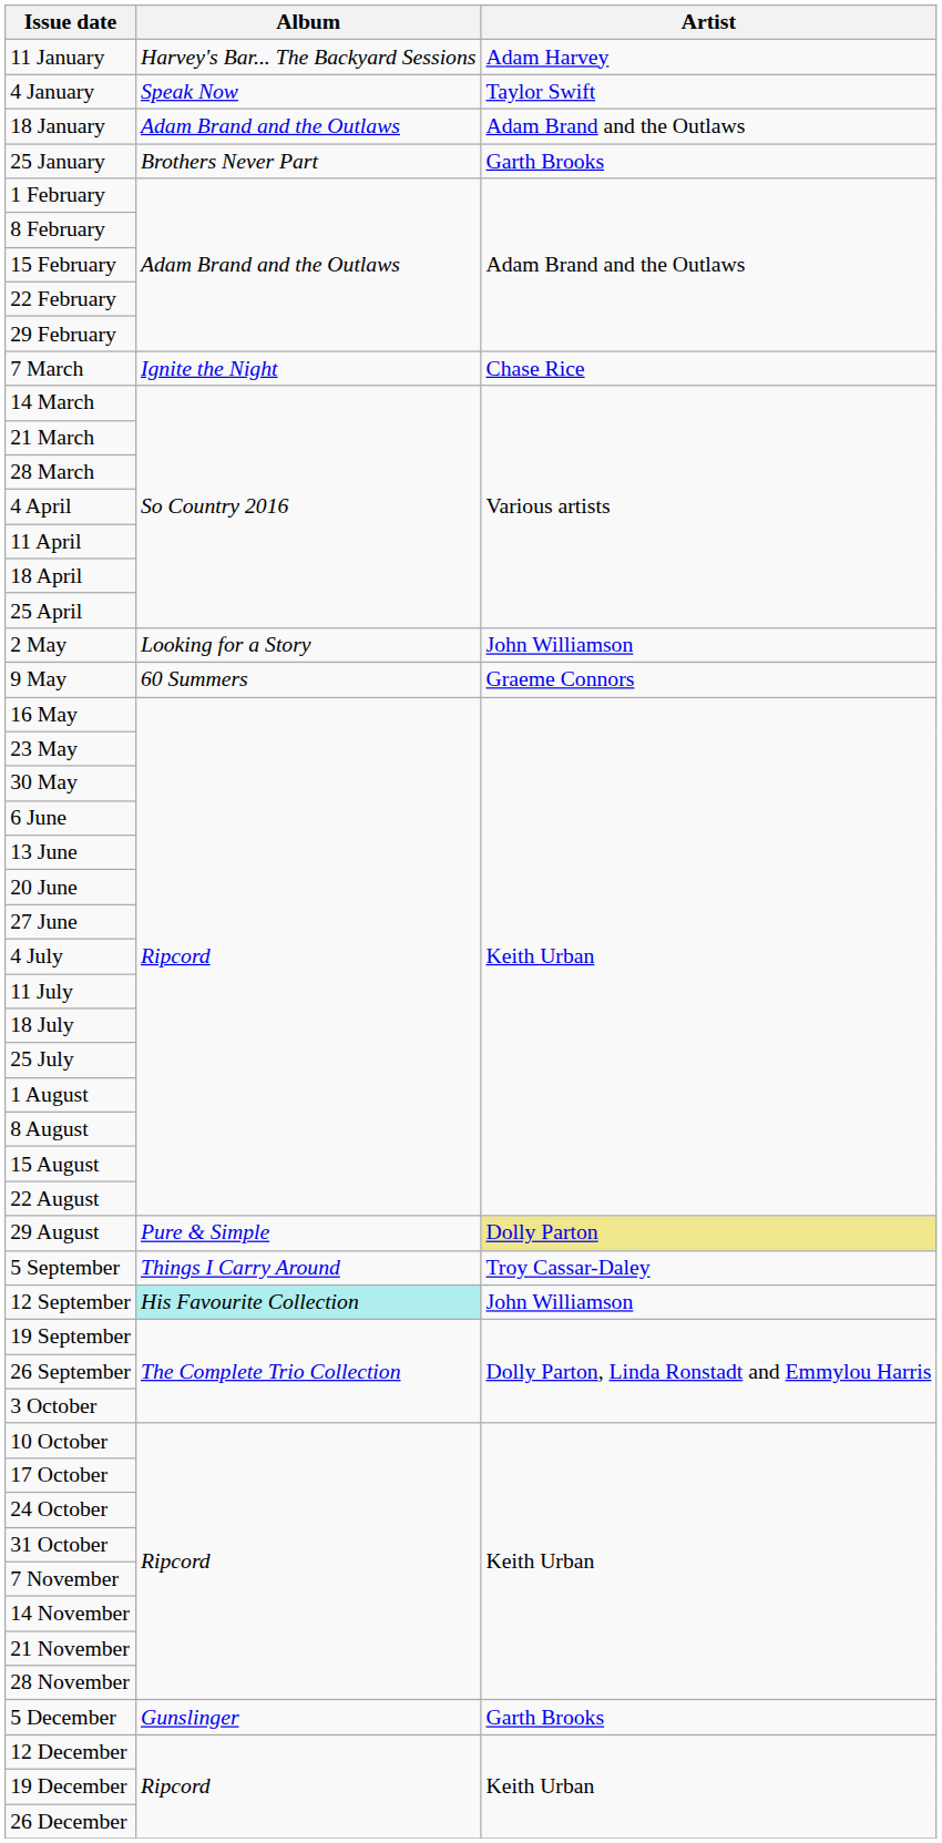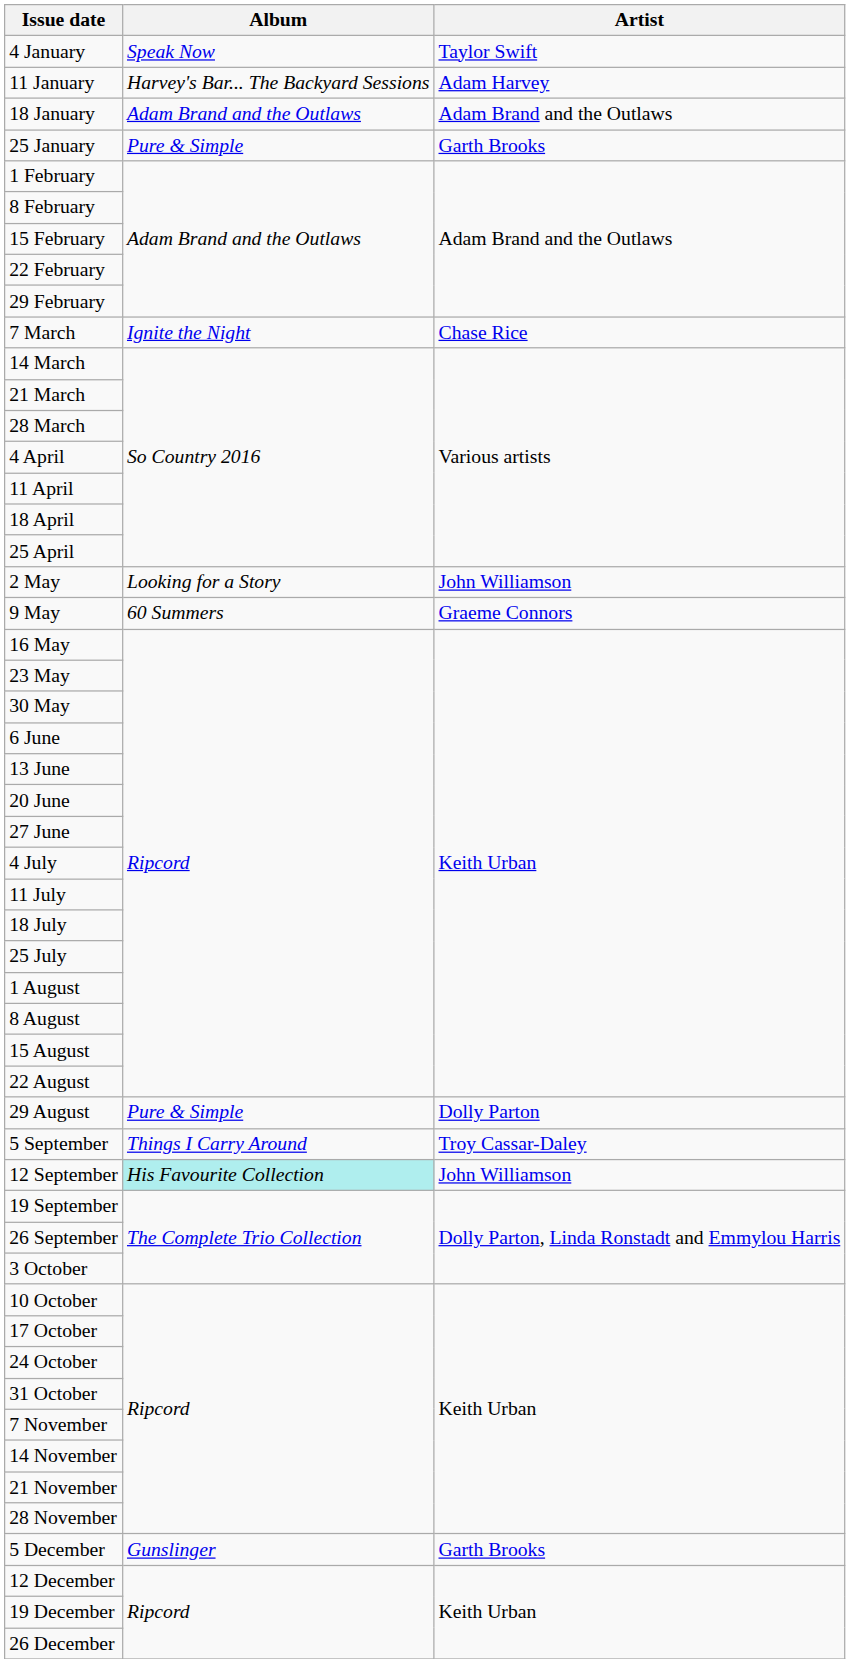rows swapped: 4 January <-> 11 January
25 January | Album: Brothers Never Part -> Pure & Simple
29 August | Artist: khaki background -> no background
